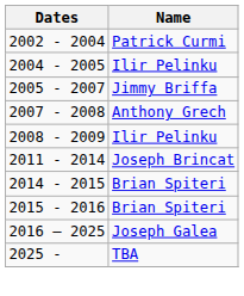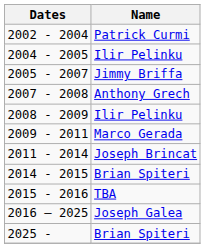+ row: 2009 - 2011 | Marco Gerada
2015 - 2016 | Name: Brian Spiteri -> TBA
2025 - | Name: TBA -> Brian Spiteri
